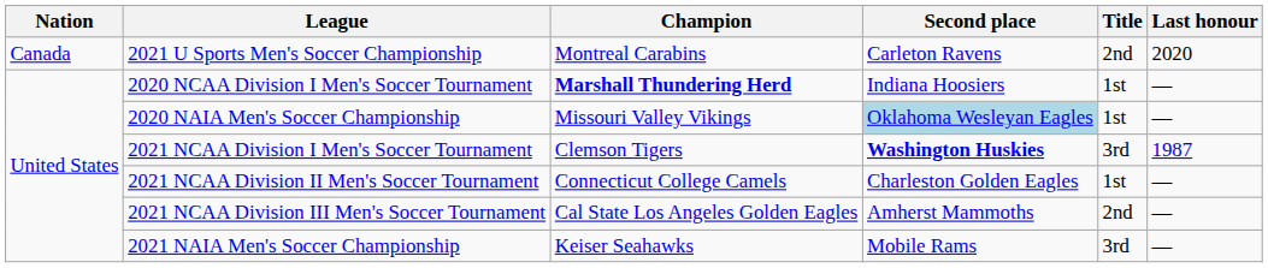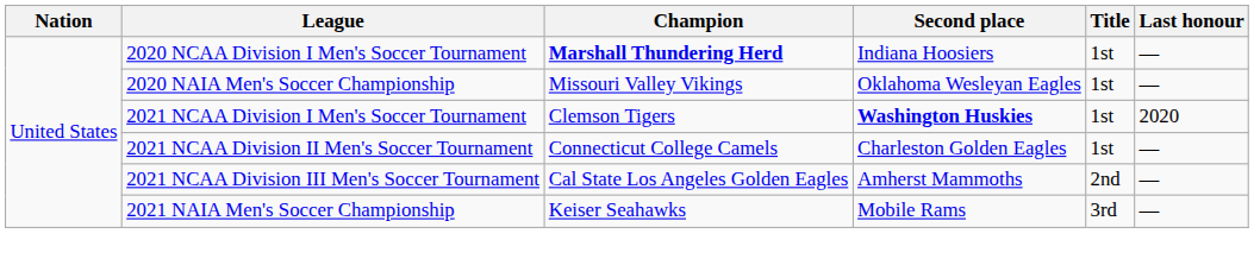- row: Canada | 2021 U Sports Men's Soccer Championship | Montreal Carabins | Carleton Ravens | 2nd | 2020
2020 NAIA Men's Soccer Championship | Second place: lightblue background -> no background
2021 NCAA Division I Men's Soccer Tournament | Title: 3rd -> 1st
2021 NCAA Division I Men's Soccer Tournament | Last honour: 1987 -> 2020
